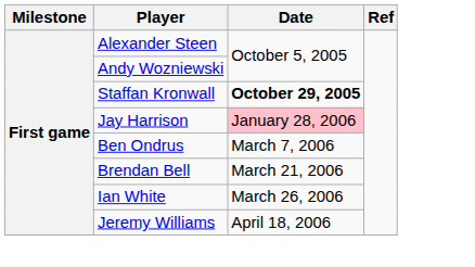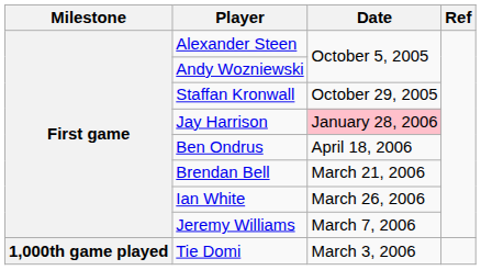Staffan Kronwall | Date: bold -> normal
Ben Ondrus | Date: March 7, 2006 -> April 18, 2006
Jeremy Williams | Date: April 18, 2006 -> March 7, 2006
+ row: 1,000th game played | Tie Domi | March 3, 2006
